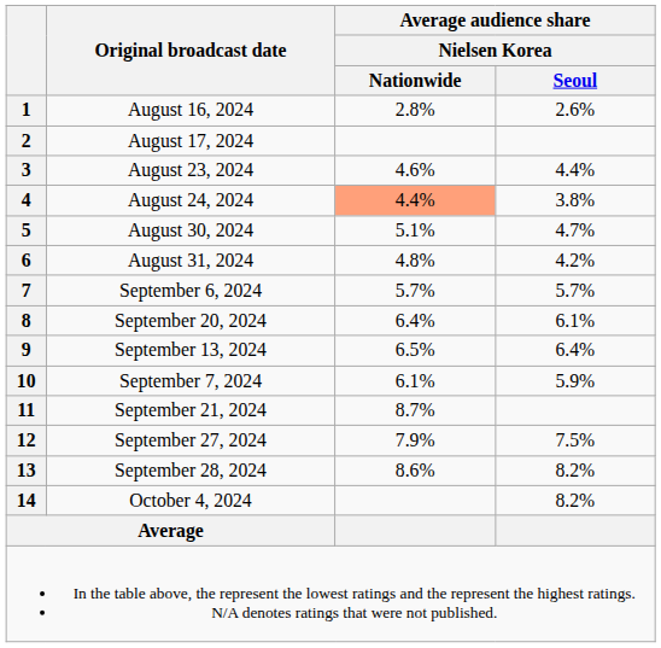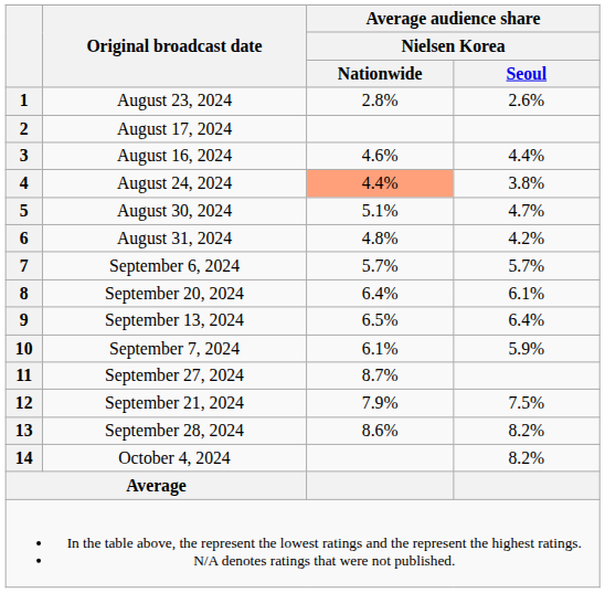1 | Original broadcast date: August 16, 2024 -> August 23, 2024
3 | Original broadcast date: August 23, 2024 -> August 16, 2024
11 | Original broadcast date: September 21, 2024 -> September 27, 2024
12 | Original broadcast date: September 27, 2024 -> September 21, 2024
